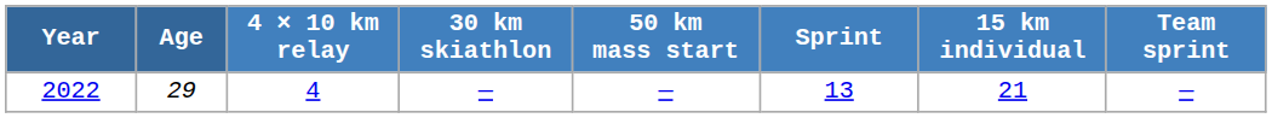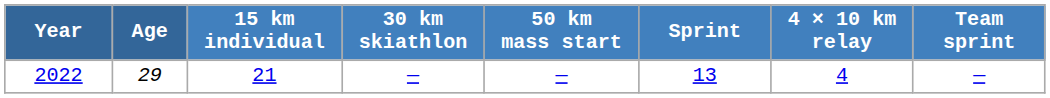columns swapped: 15 km individual <-> 4 × 10 km relay
